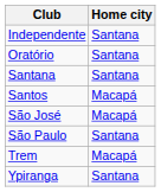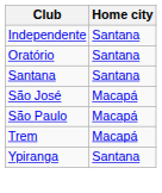- row: Santos | Macapá
São Paulo | Home city: Santana -> Macapá
